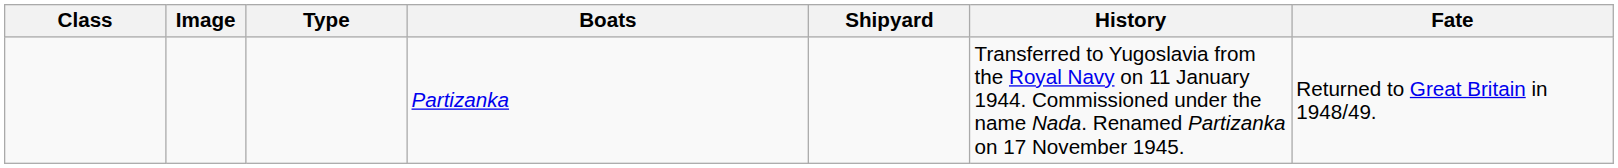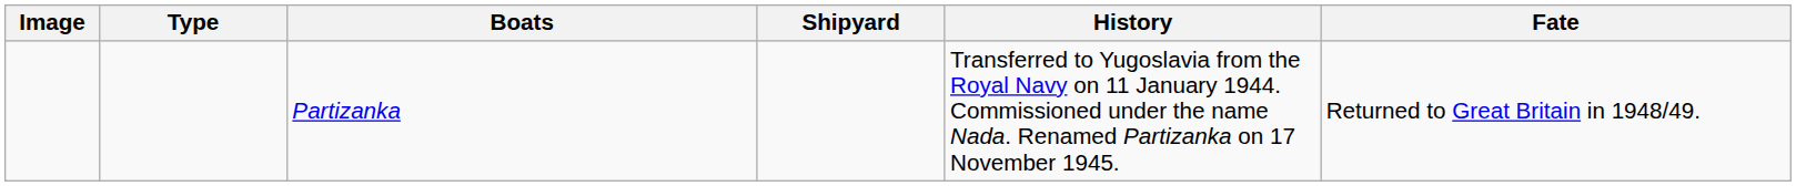- column: Class
